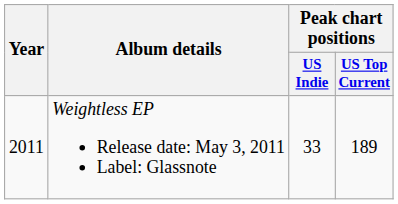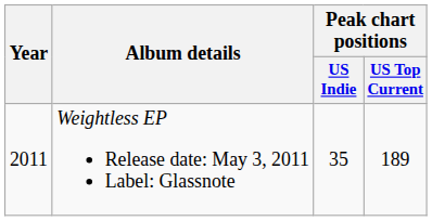Weightless EP Release date: May 3, 2011 Label: Glassnote | Peak chart positions / US Indie: 33 -> 35
